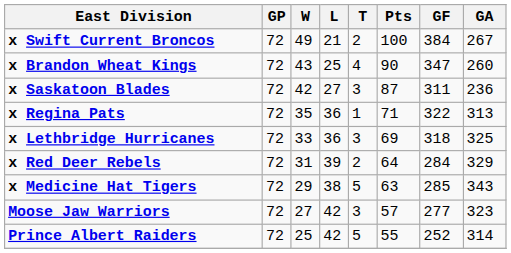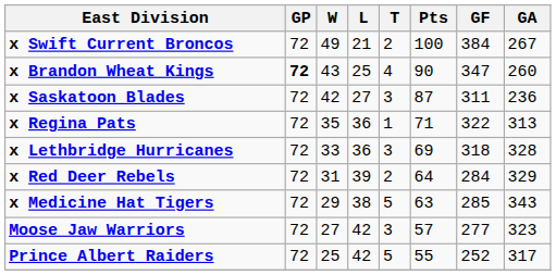x Brandon Wheat Kings | GP: normal -> bold
x Lethbridge Hurricanes | GA: 325 -> 328
Prince Albert Raiders | GA: 314 -> 317
